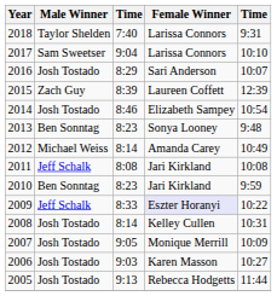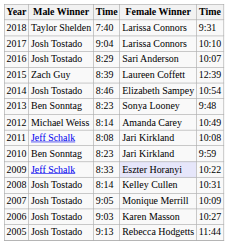2017 | Male Winner: Sam Sweetser -> Josh Tostado
